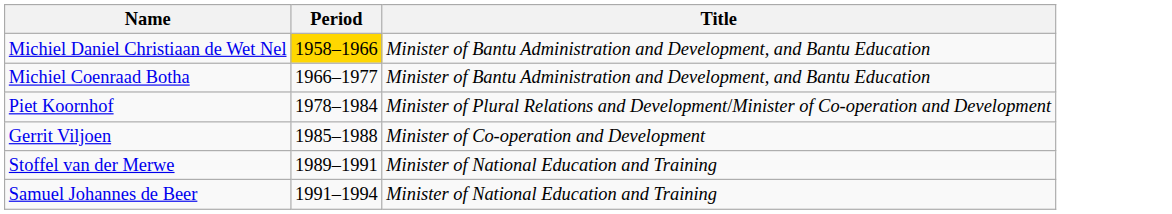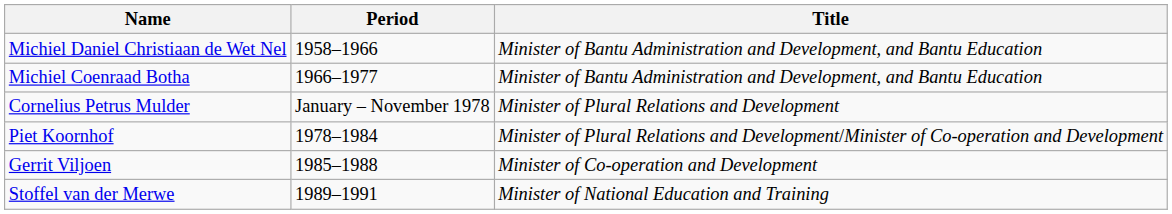Michiel Daniel Christiaan de Wet Nel | Period: gold background -> no background
+ row: Cornelius Petrus Mulder | January – November 1978 | Minister of Plural Relations and Development
- row: Samuel Johannes de Beer | 1991–1994 | Minister of National Education and Training
